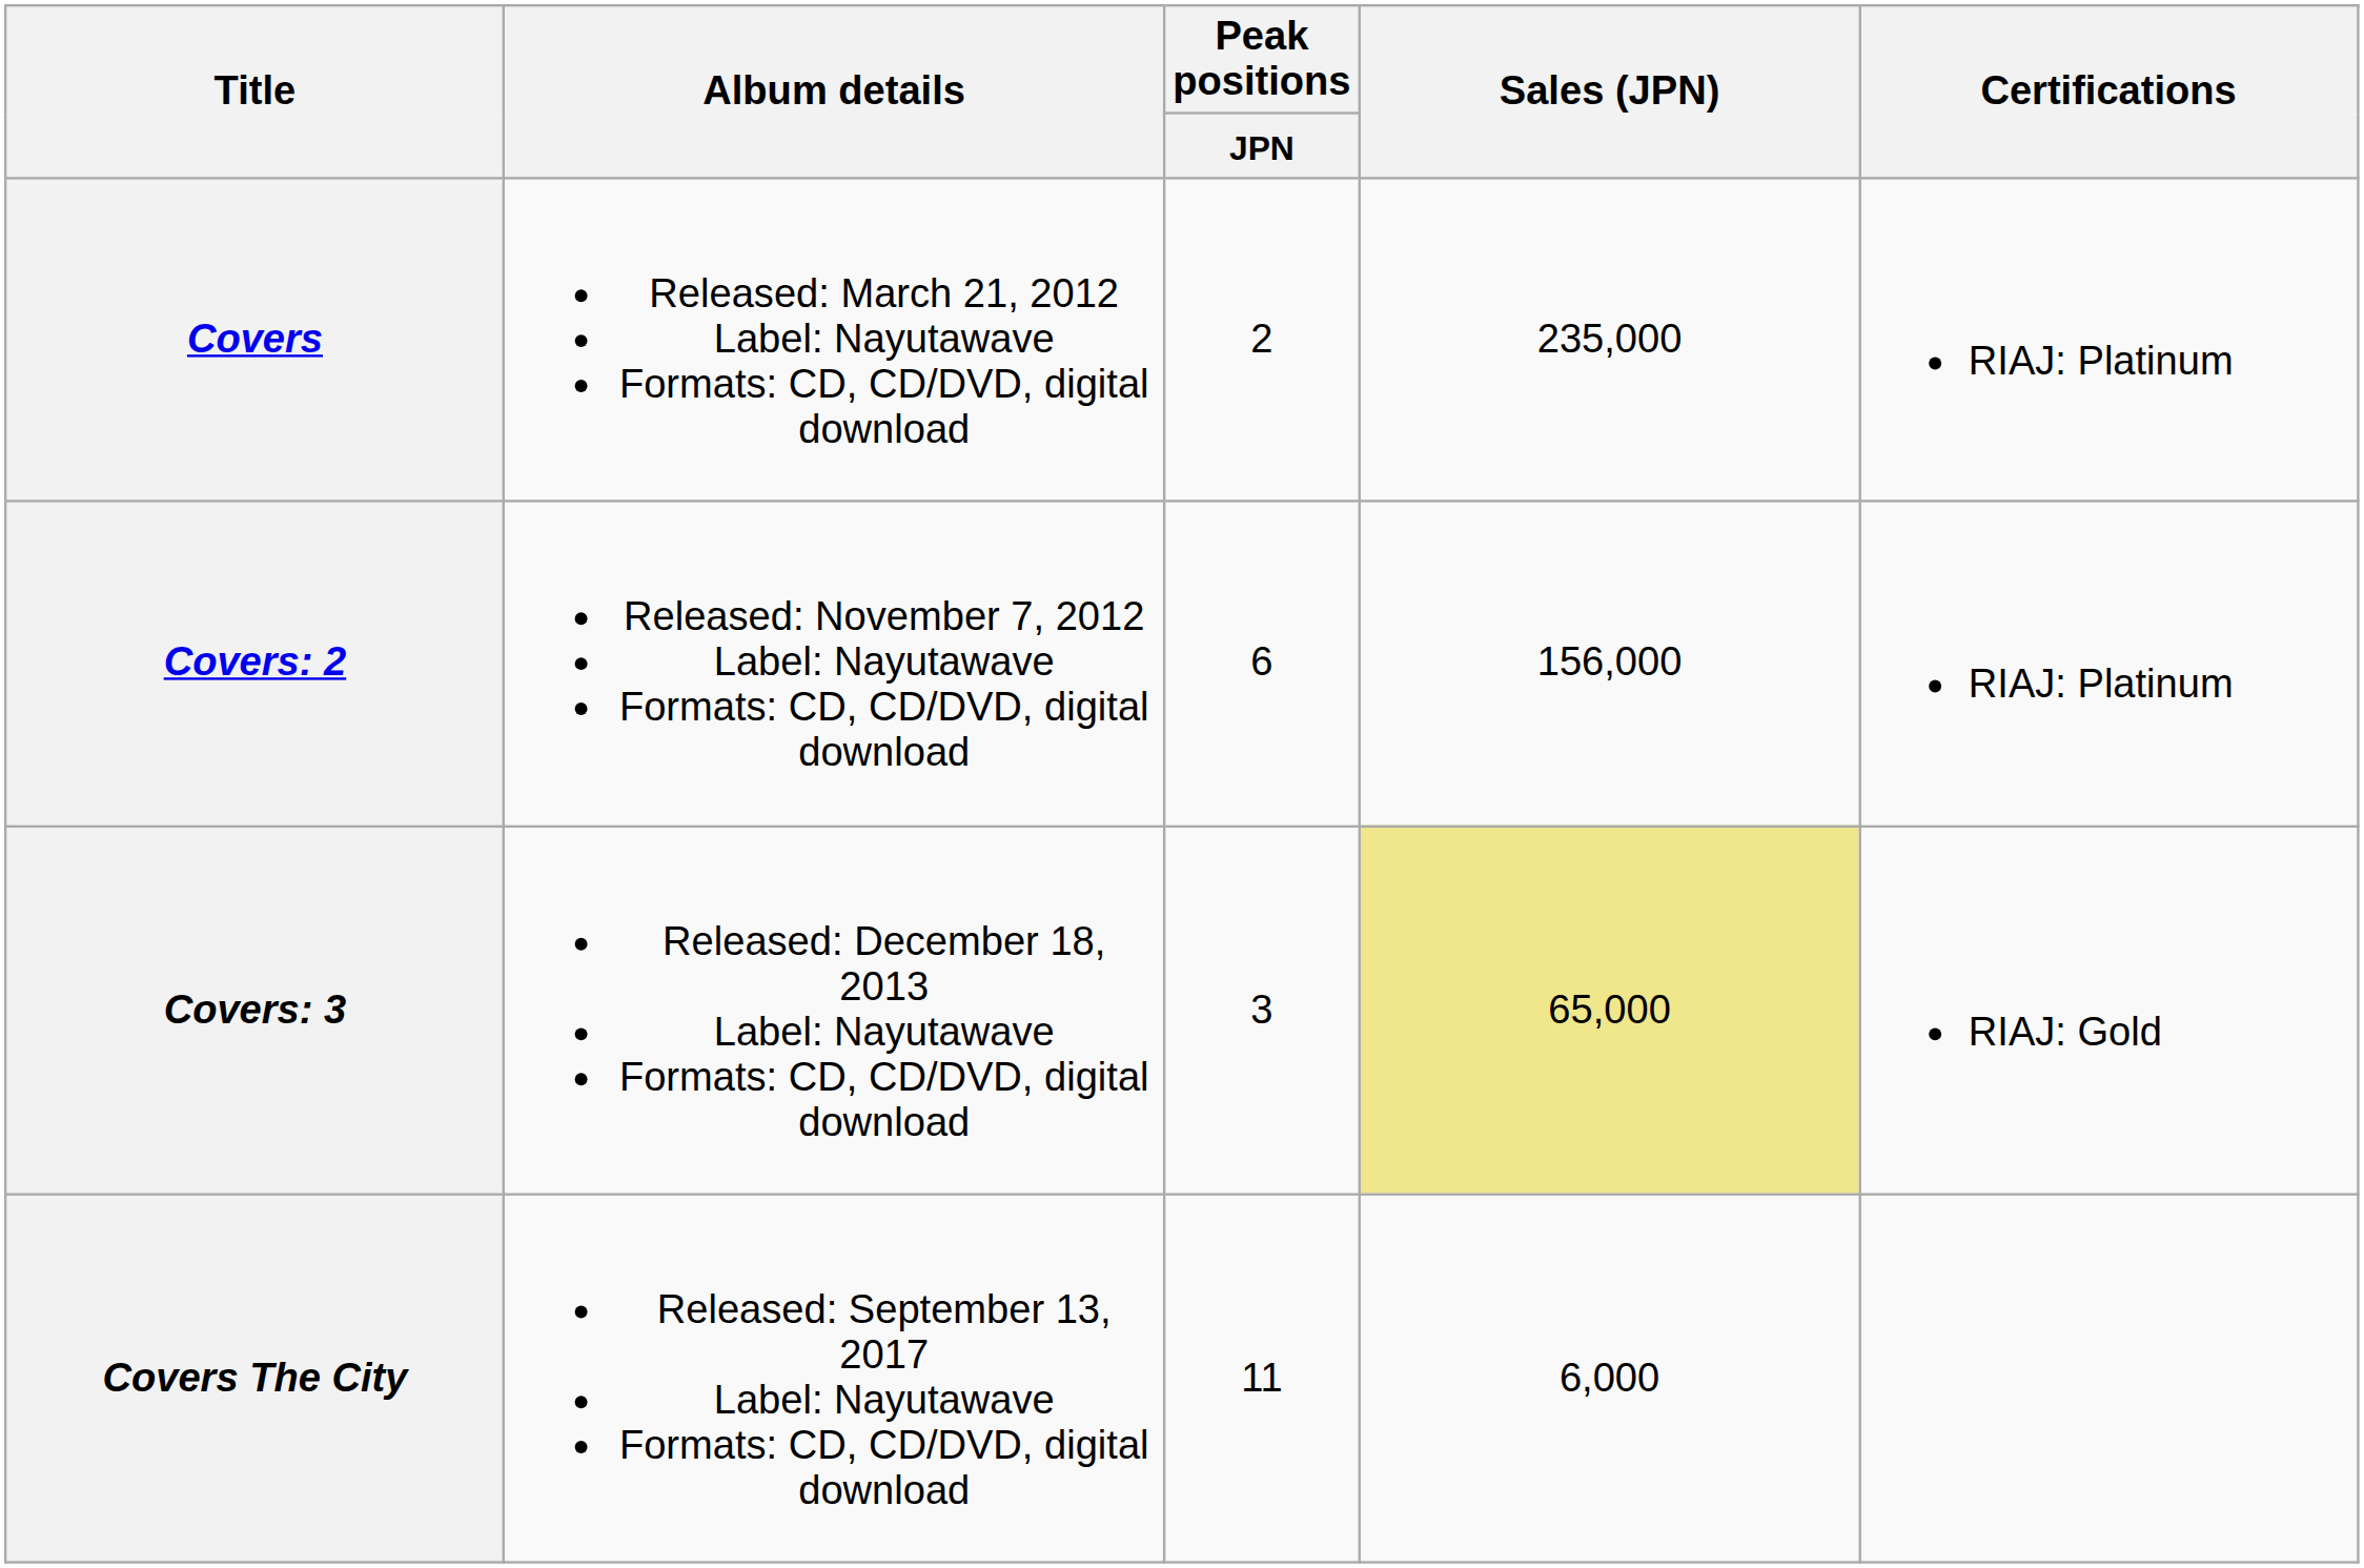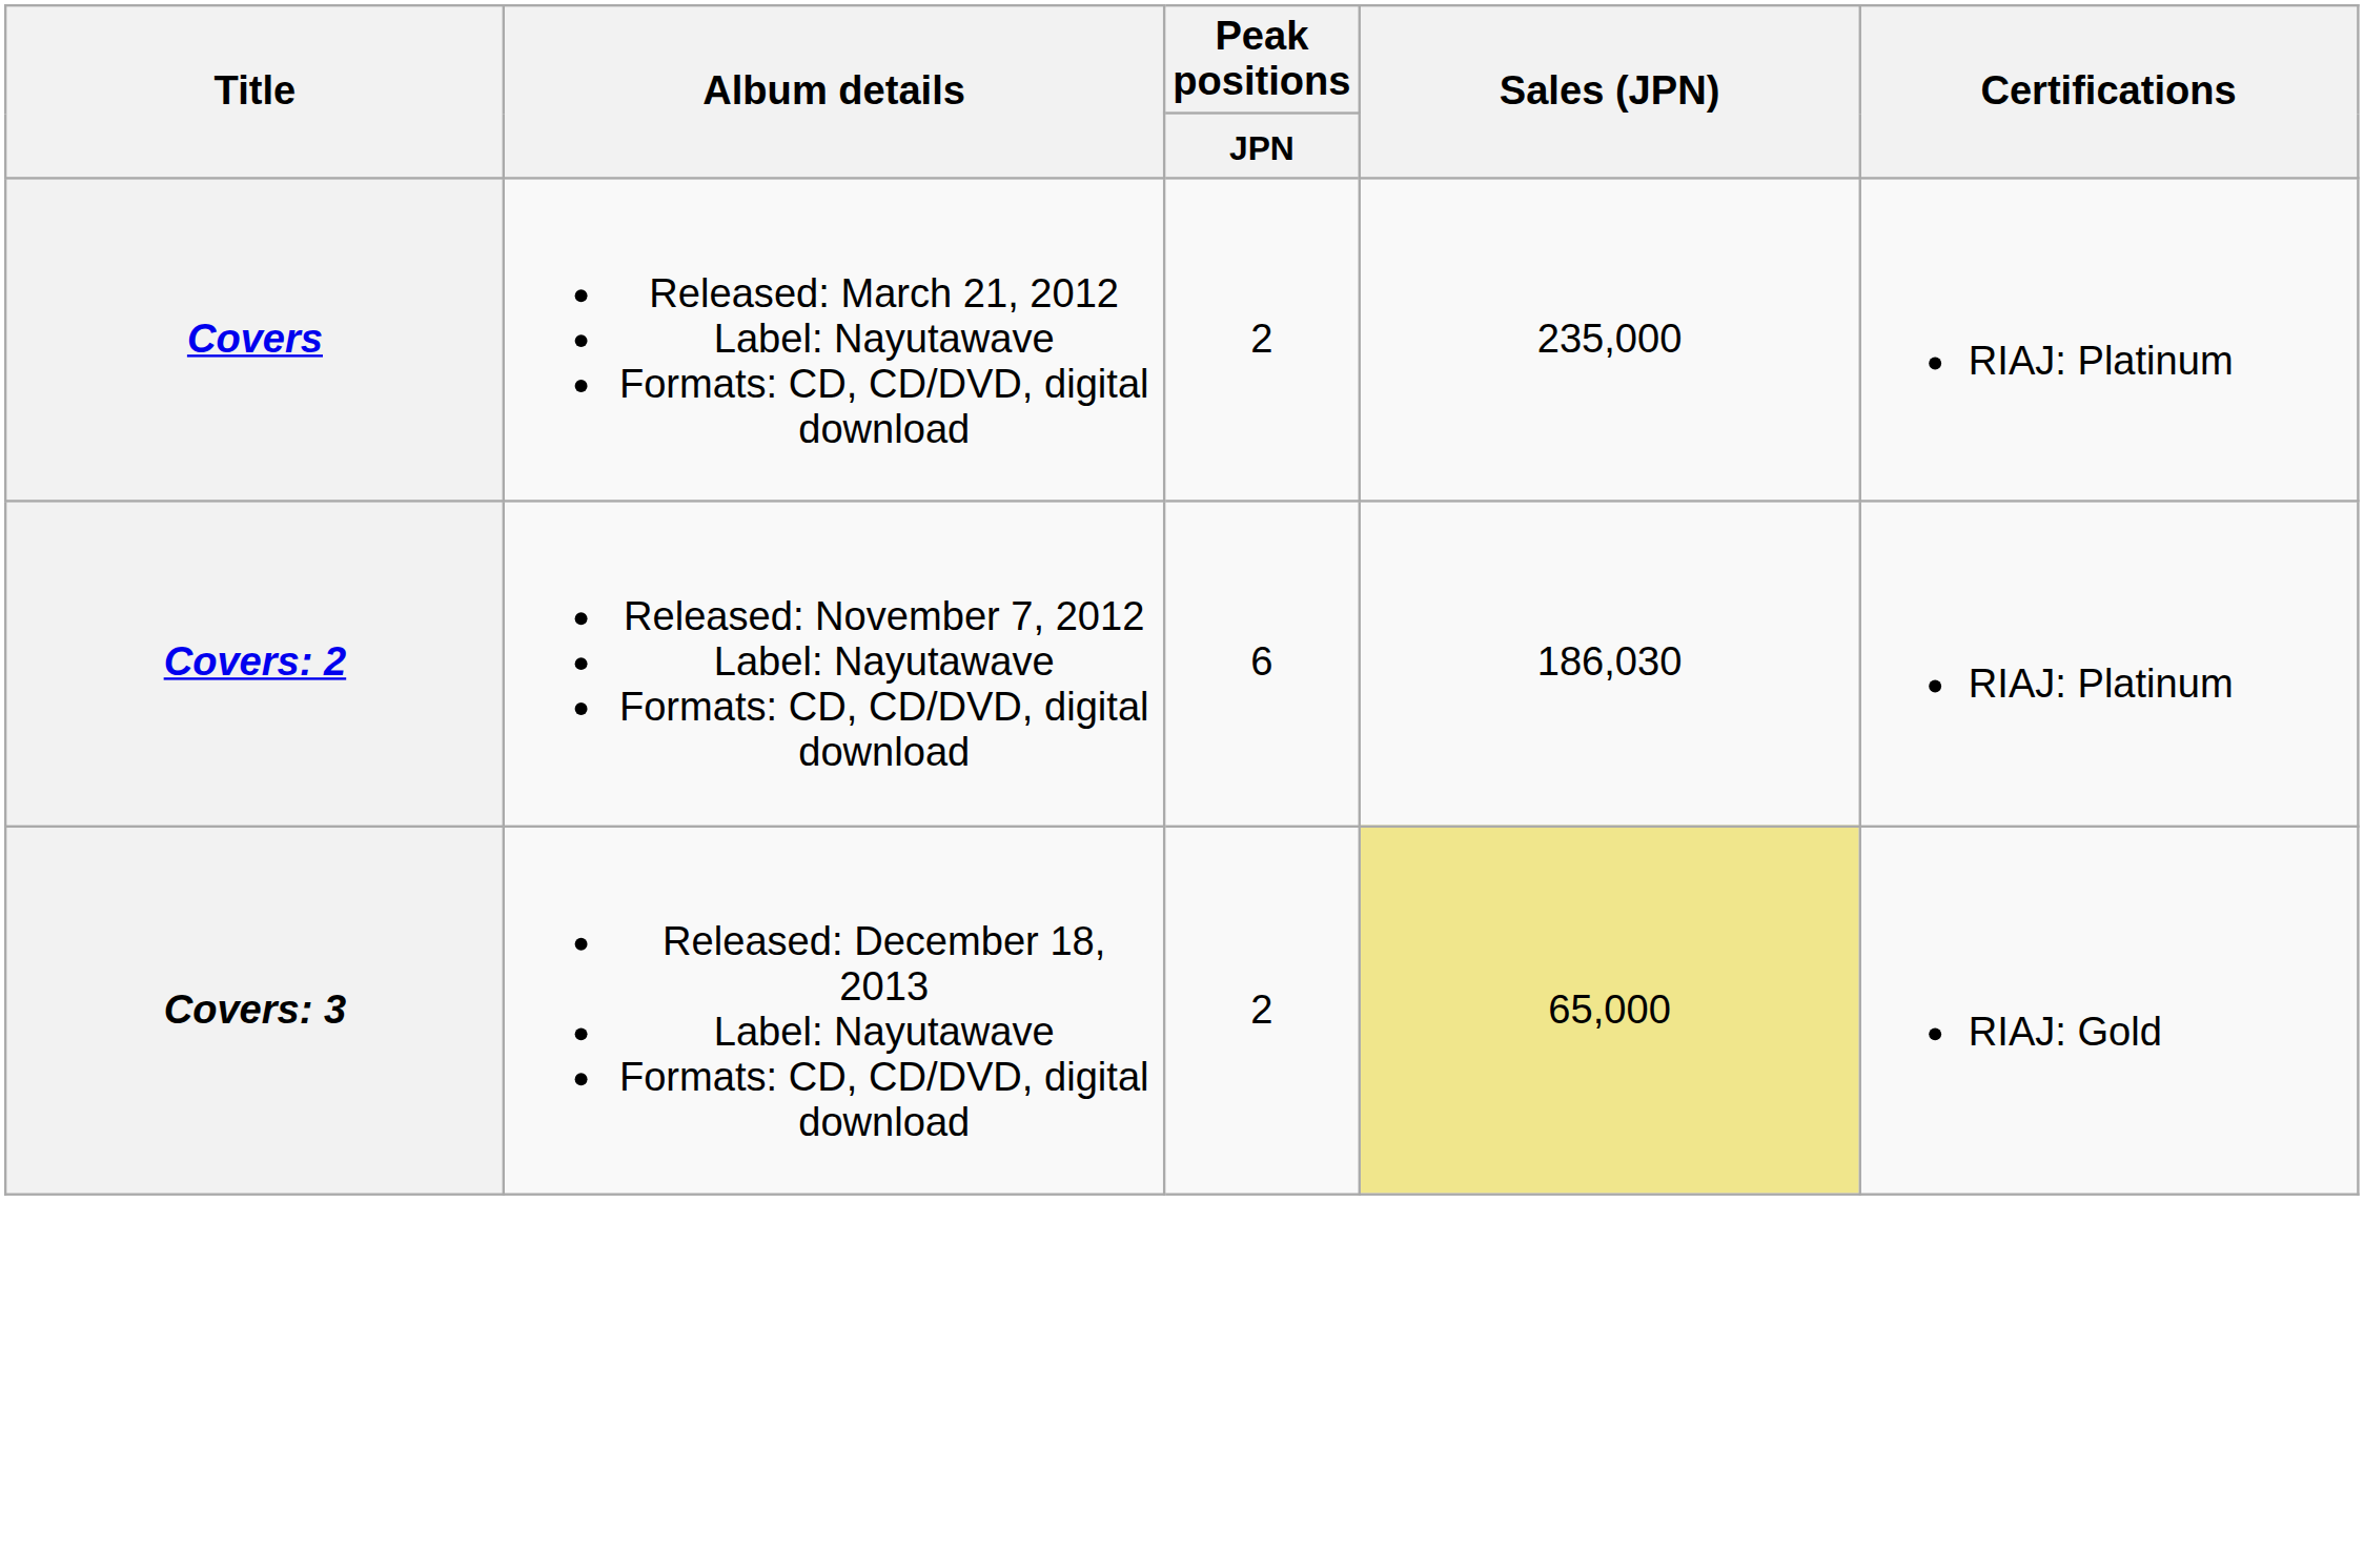Covers: 2 | Sales (JPN): 156,000 -> 186,030
Covers: 3 | Peak positions / JPN: 3 -> 2
- row: Covers The City | Released: September 13, 2017 Label: Nayutawave Formats: CD, CD/DVD, digital download | 11 | 6,000
